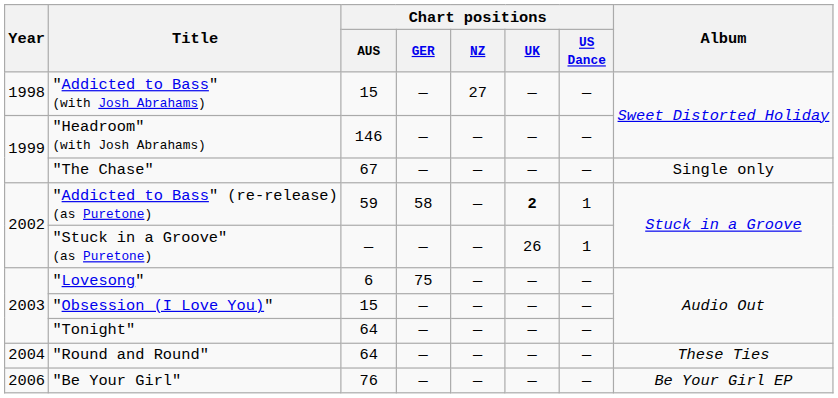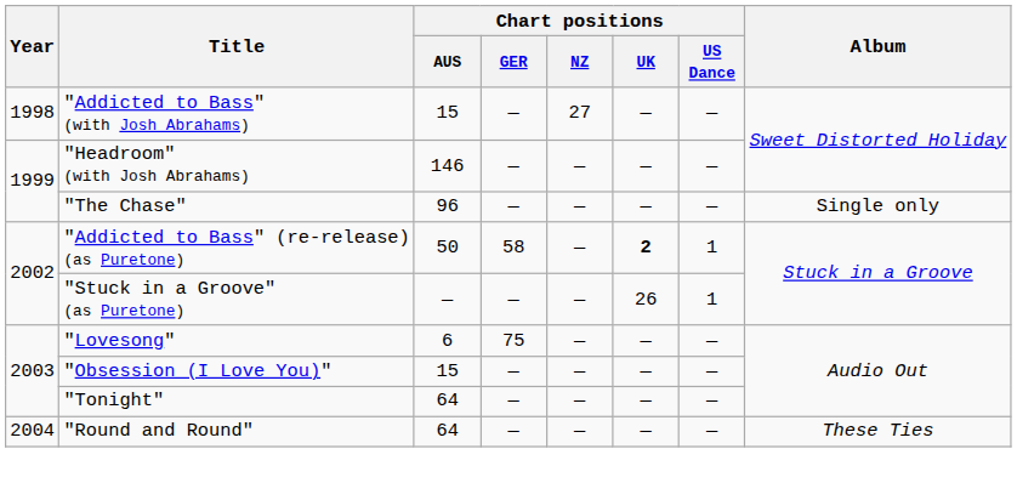"The Chase" | Chart positions / AUS: 67 -> 96
"Addicted to Bass" (re-release) (as Puretone) | Chart positions / AUS: 59 -> 50
- row: 2006 | "Be Your Girl" | 76 | — | — | — | — | Be Your Girl EP
